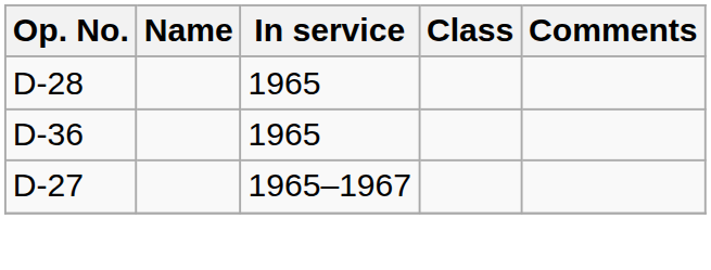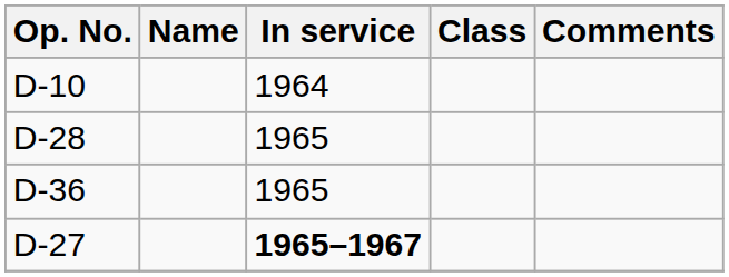+ row: D-10 | 1964
D-27 | In service: normal -> bold
